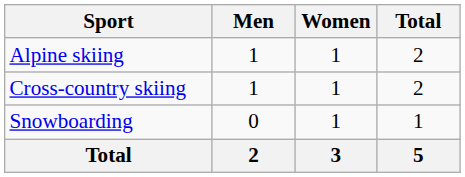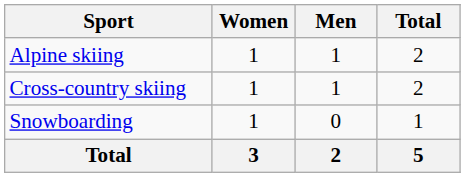columns swapped: Men <-> Women
